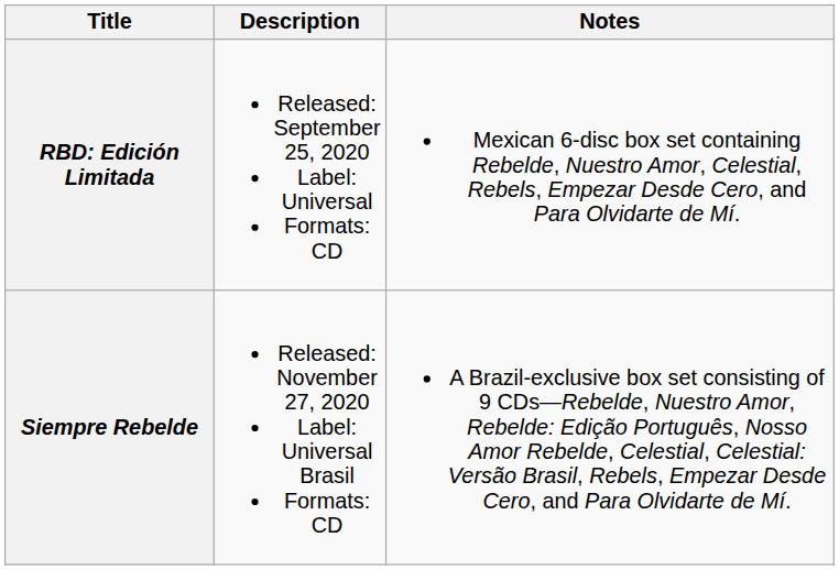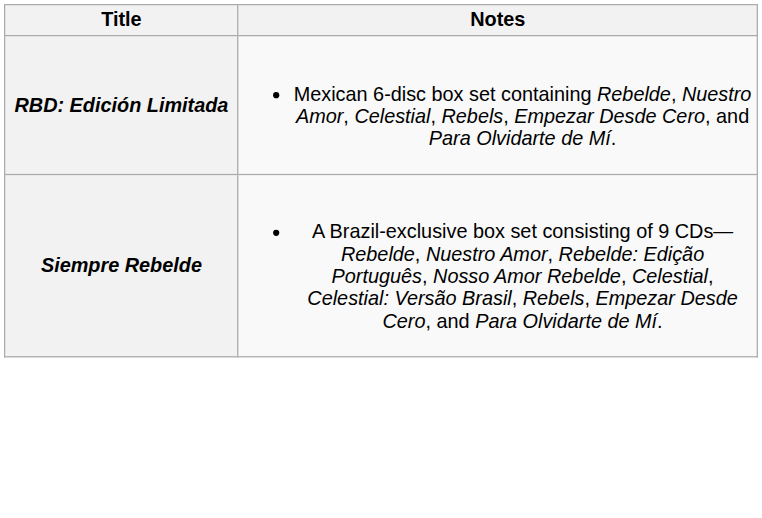- column: Description | Released: September 25, 2020 Label: Universal Formats: CD | Released: November 27, 2020 Label: Universal Brasil Formats: CD
